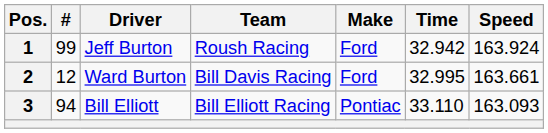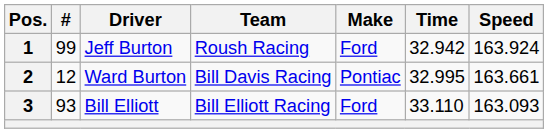2 | Make: Ford -> Pontiac
3 | #: 94 -> 93
3 | Make: Pontiac -> Ford
